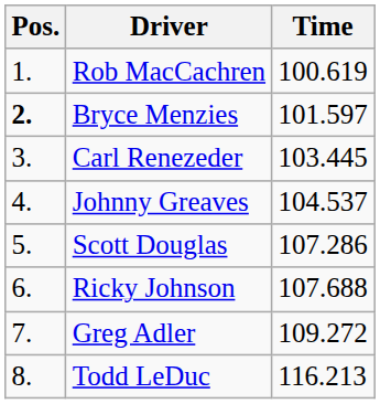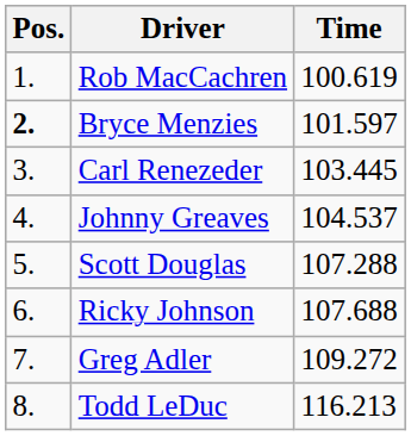Scott Douglas | Time: 107.286 -> 107.288
